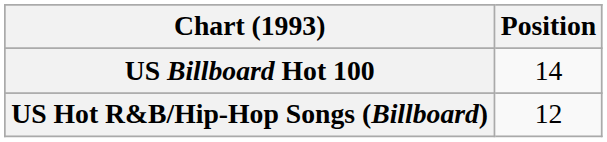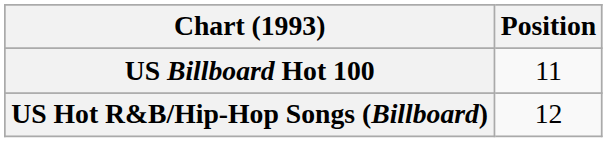US Billboard Hot 100 | Position: 14 -> 11
